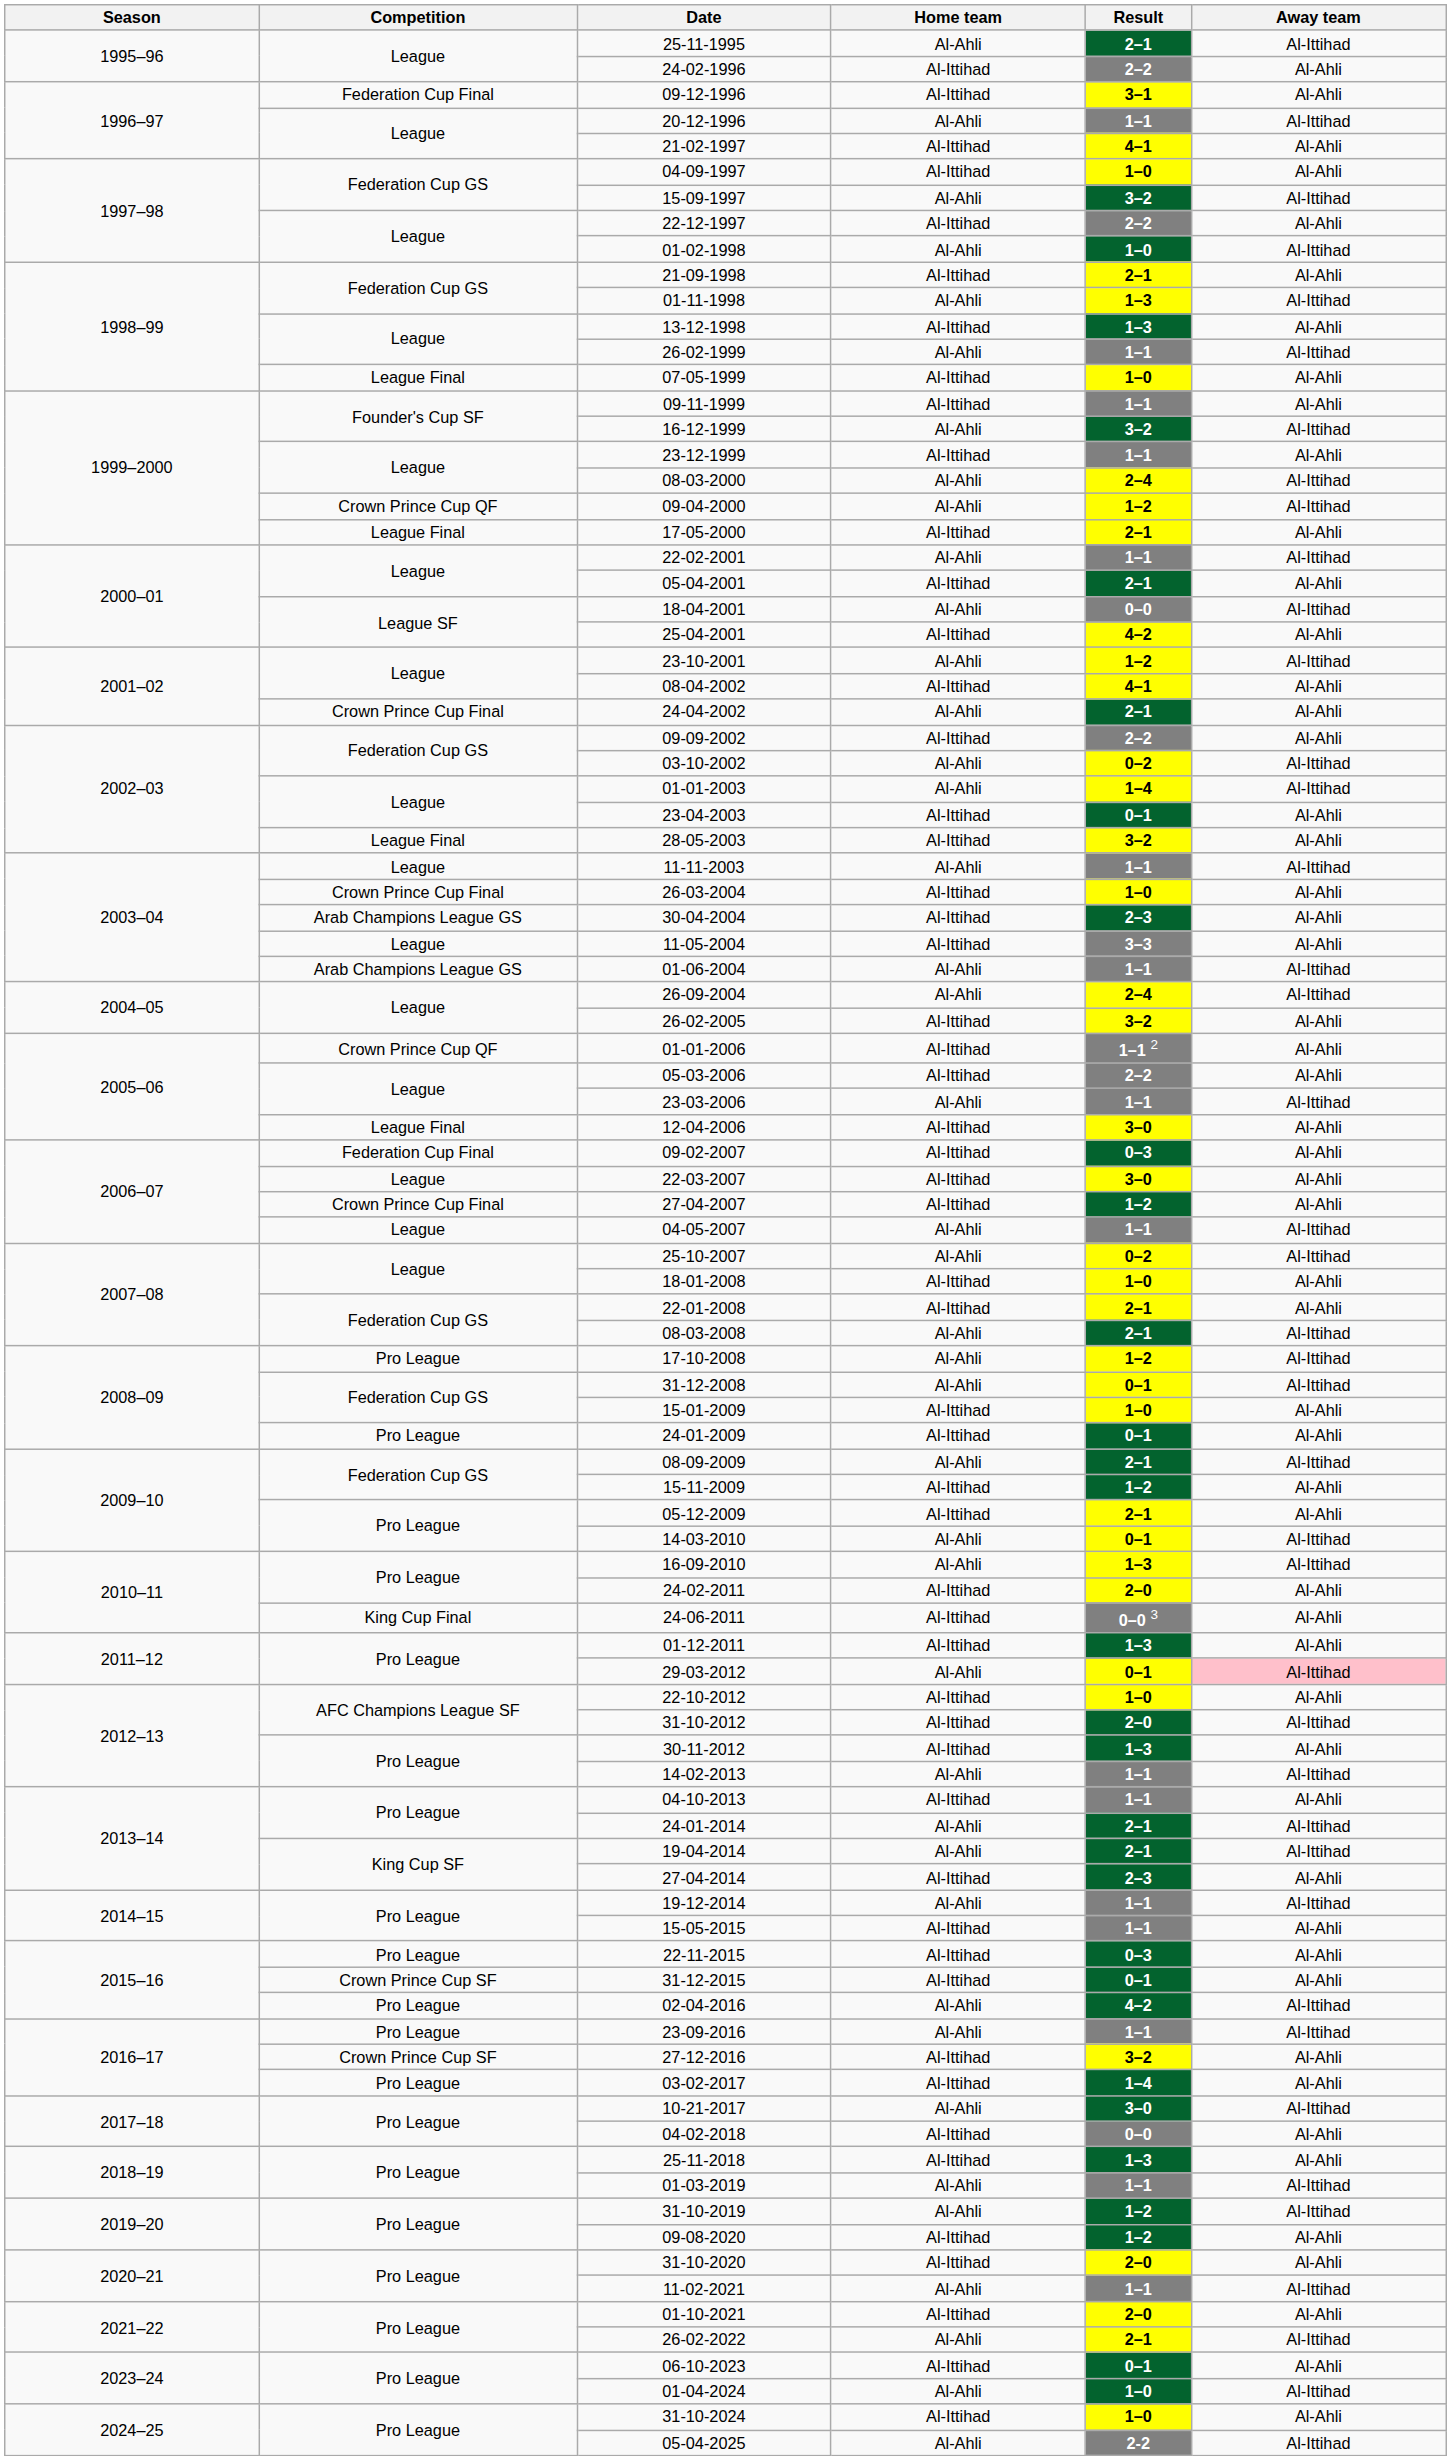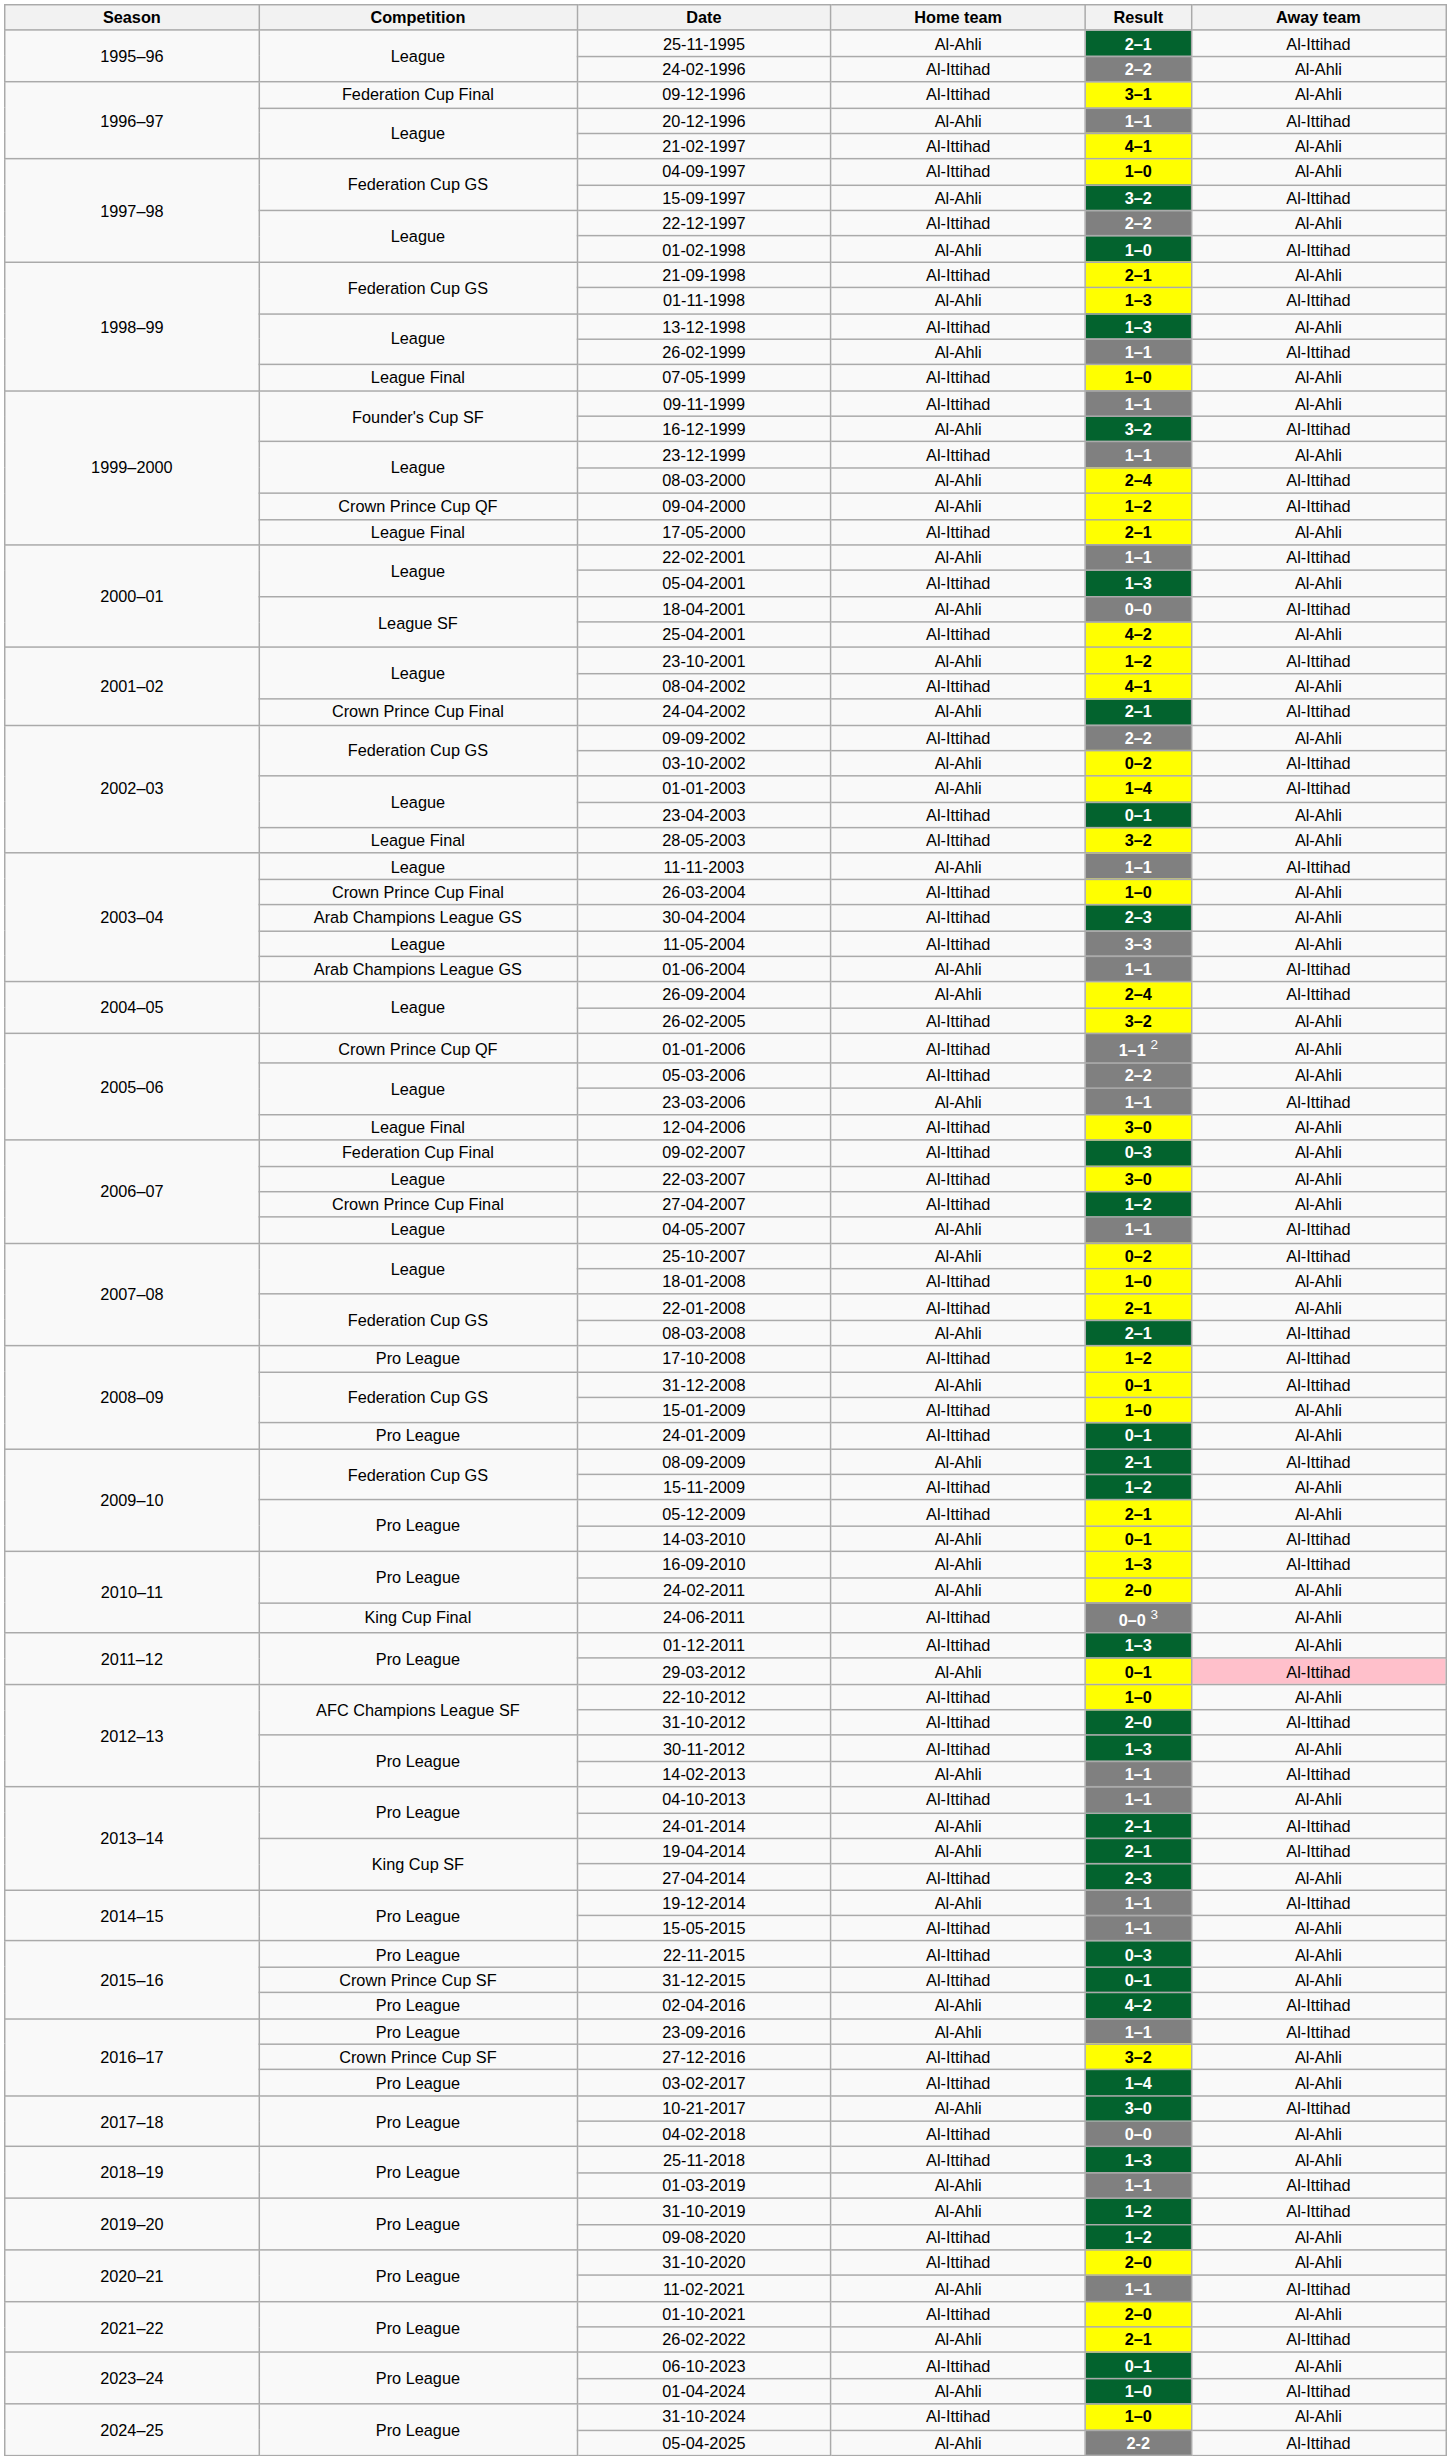05-04-2001 | Result: 2–1 -> 1–3
24-04-2002 | Away team: Al-Ahli -> Al-Ittihad
17-10-2008 | Home team: Al-Ahli -> Al-Ittihad
24-02-2011 | Home team: Al-Ittihad -> Al-Ahli
